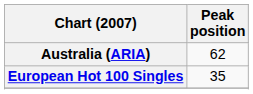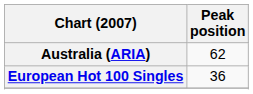European Hot 100 Singles | Peak position: 35 -> 36
